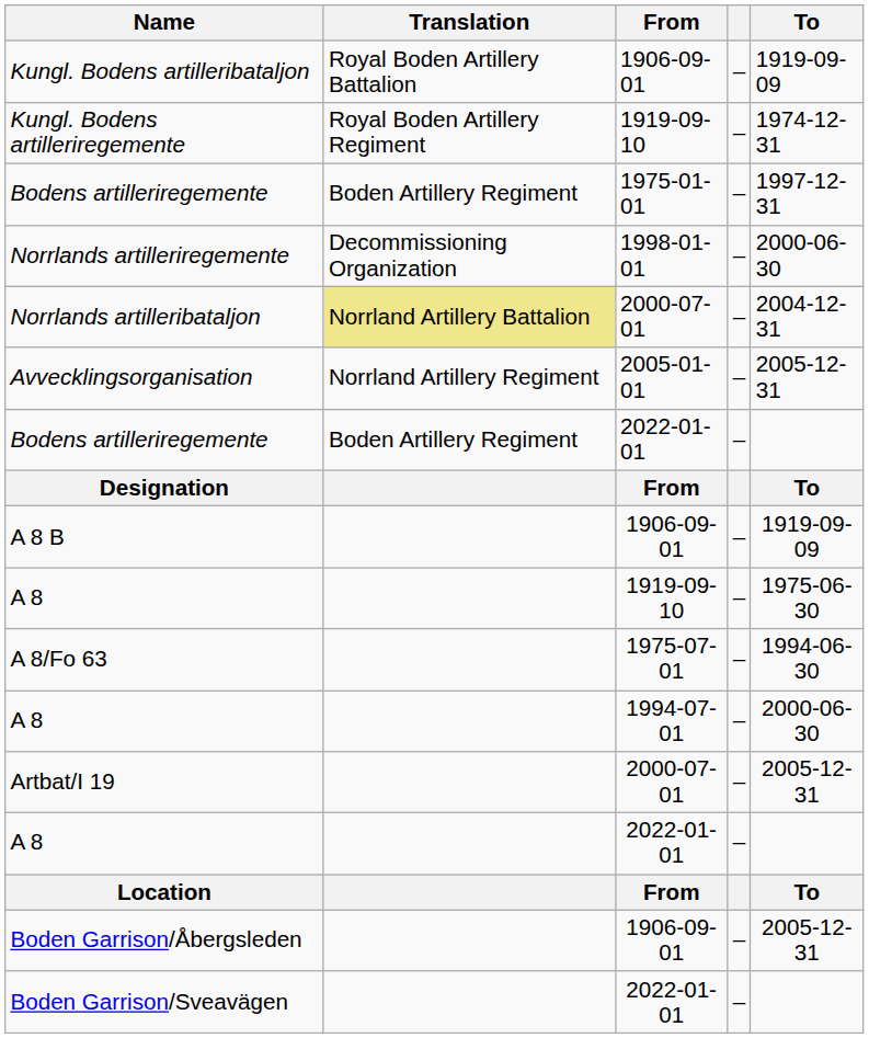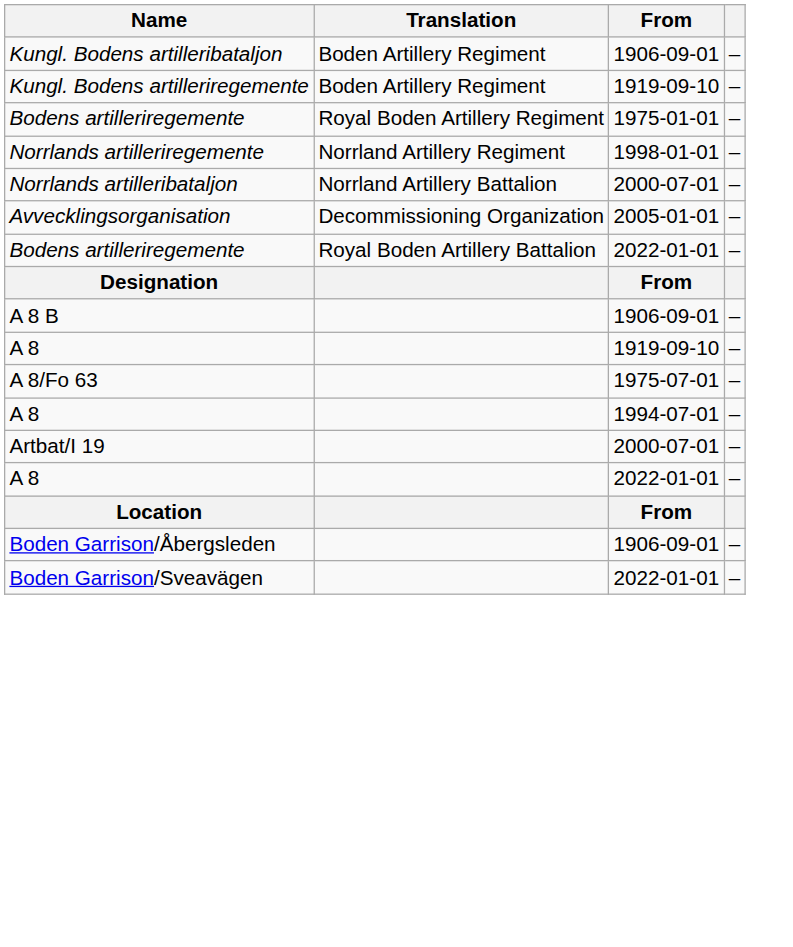- column: To | 1919-09-09 | 1974-12-31 | 1997-12-31 | 2000-06-30 | 2004-12-31 | 2005-12-31 | To | 1919-09-09 | 1975-06-30 | 1994-06-30 | 2000-06-30 | 2005-12-31 | To | 2005-12-31
Kungl. Bodens artilleribataljon | Translation: Royal Boden Artillery Battalion -> Boden Artillery Regiment
Kungl. Bodens artilleriregemente | Translation: Royal Boden Artillery Regiment -> Boden Artillery Regiment
Bodens artilleriregemente / 1975-01-01 | Translation: Boden Artillery Regiment -> Royal Boden Artillery Regiment
Norrlands artilleriregemente | Translation: Decommissioning Organization -> Norrland Artillery Regiment
Norrlands artilleribataljon | Translation: khaki background -> no background
Avvecklingsorganisation | Translation: Norrland Artillery Regiment -> Decommissioning Organization
Bodens artilleriregemente / 2022-01-01 | Translation: Boden Artillery Regiment -> Royal Boden Artillery Battalion
